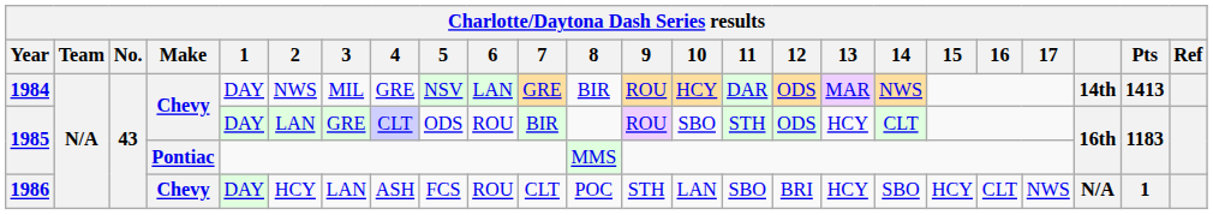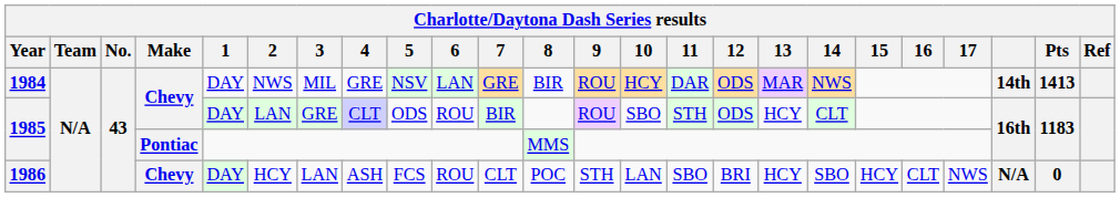1986 | Pts: 1 -> 0
